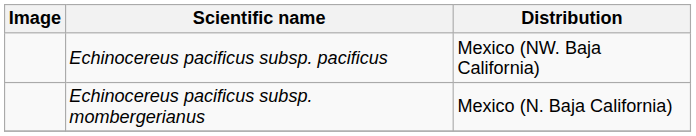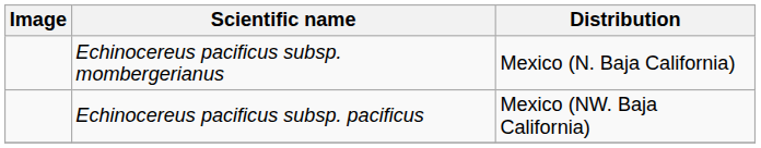rows swapped: Echinocereus pacificus subsp. mombergerianus <-> Echinocereus pacificus subsp. pacificus
